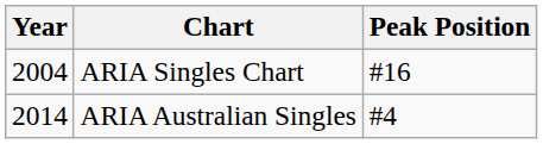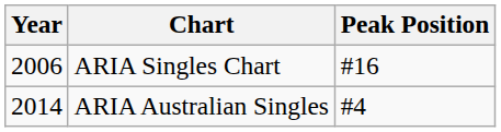ARIA Singles Chart | Year: 2004 -> 2006
